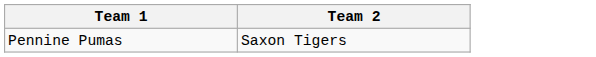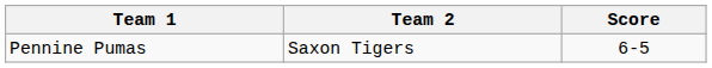+ column: Score | 6-5
